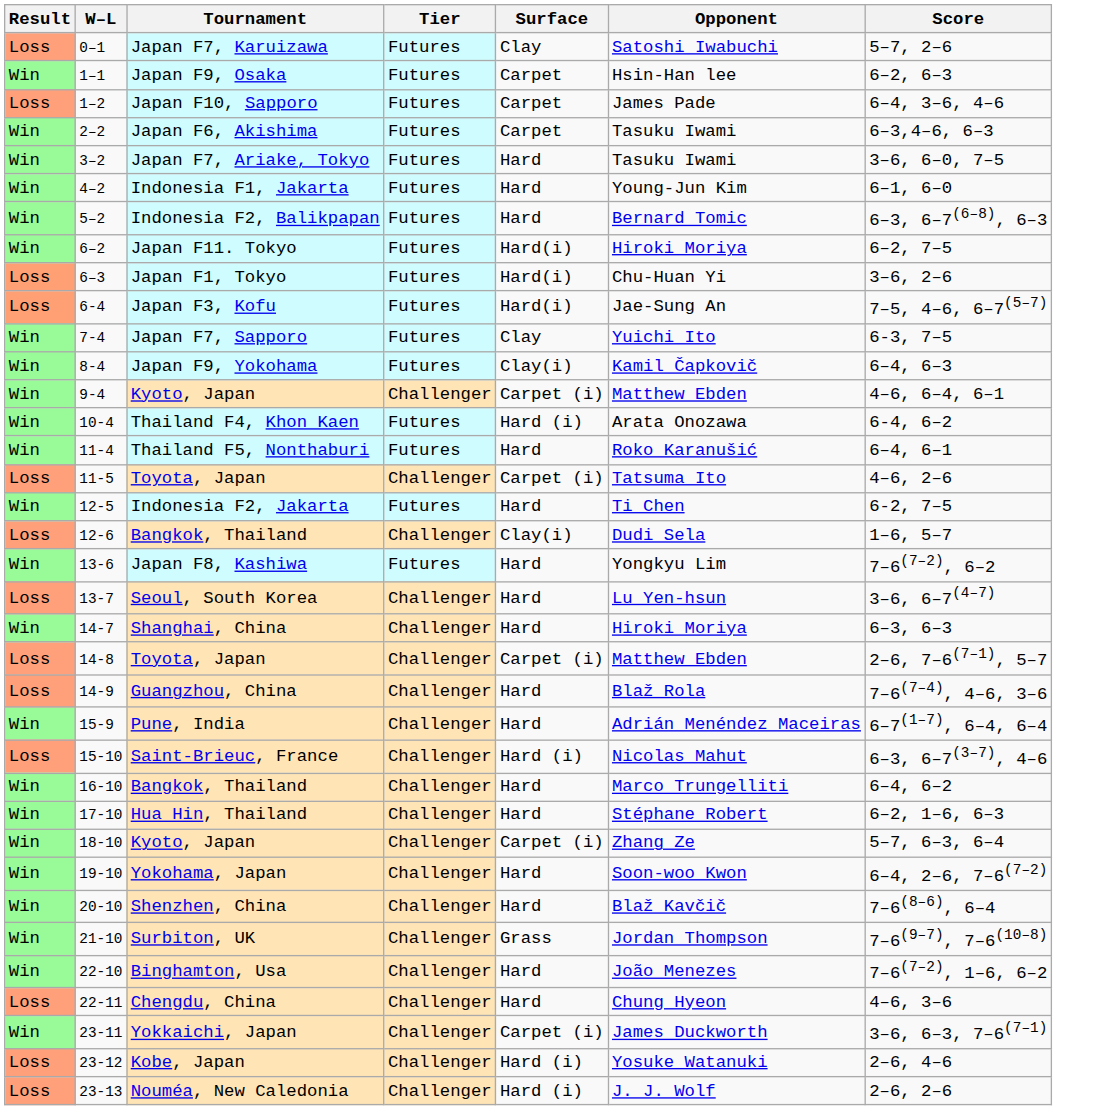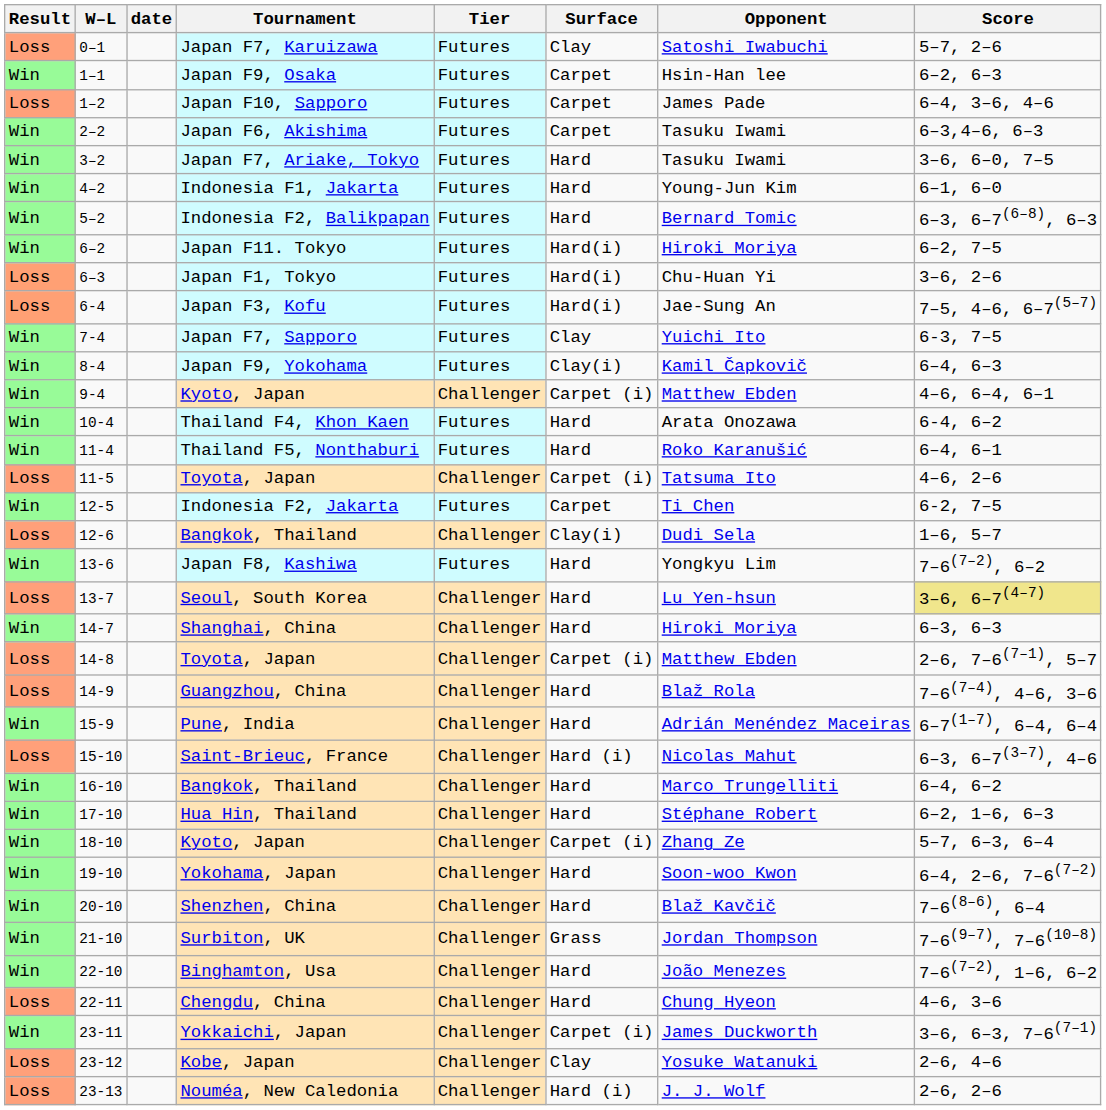+ column: date
Thailand F4, Khon Kaen | Surface: Hard (i) -> Hard
Indonesia F2, Jakarta | Surface: Hard -> Carpet
Seoul, South Korea | Score: no background -> khaki background
Kobe, Japan | Surface: Hard (i) -> Clay
